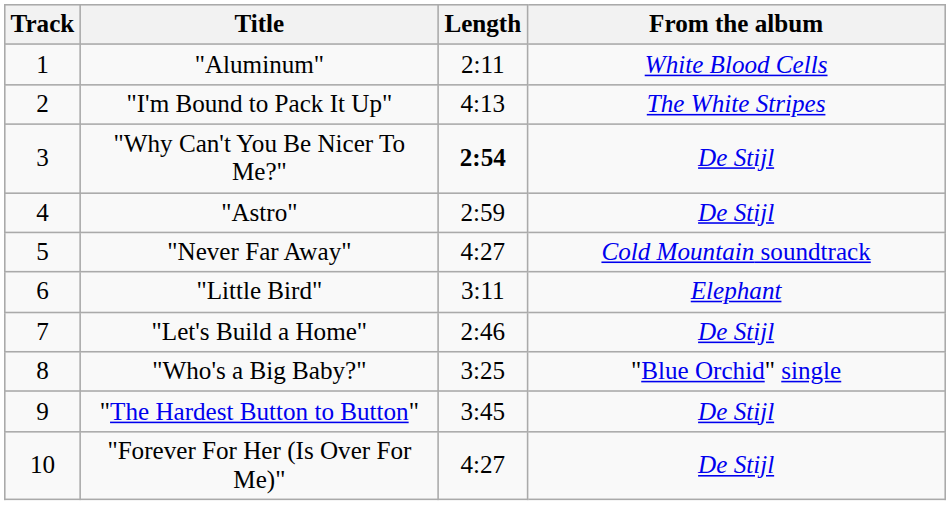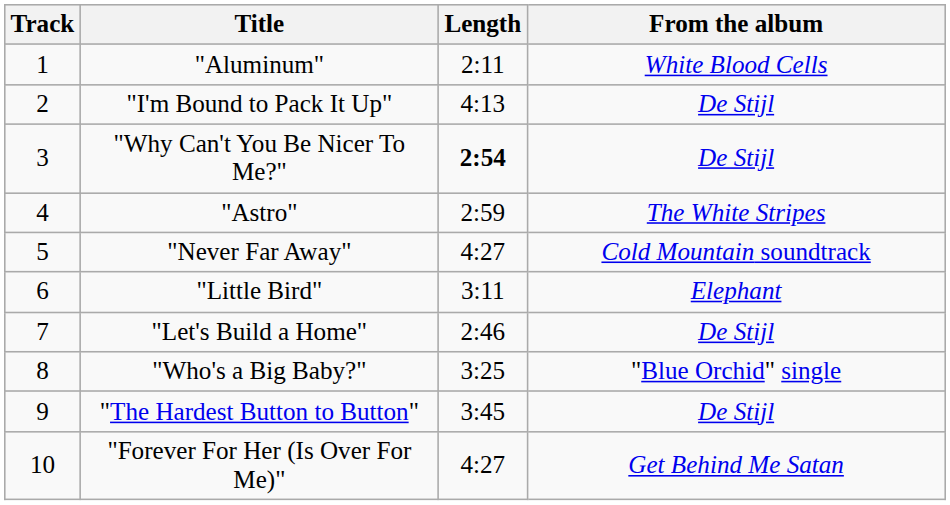"I'm Bound to Pack It Up" | From the album: The White Stripes -> De Stijl
"Astro" | From the album: De Stijl -> The White Stripes
"Forever For Her (Is Over For Me)" | From the album: De Stijl -> Get Behind Me Satan
